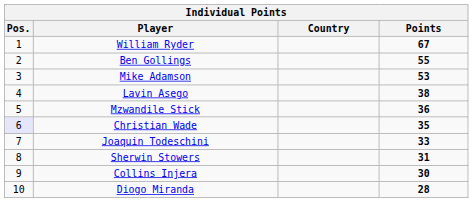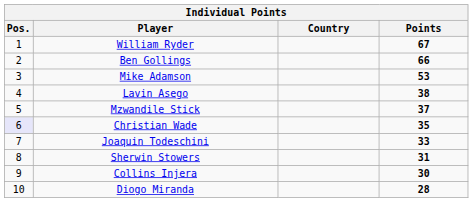Ben Gollings | Points: 55 -> 66
Mzwandile Stick | Points: 36 -> 37
